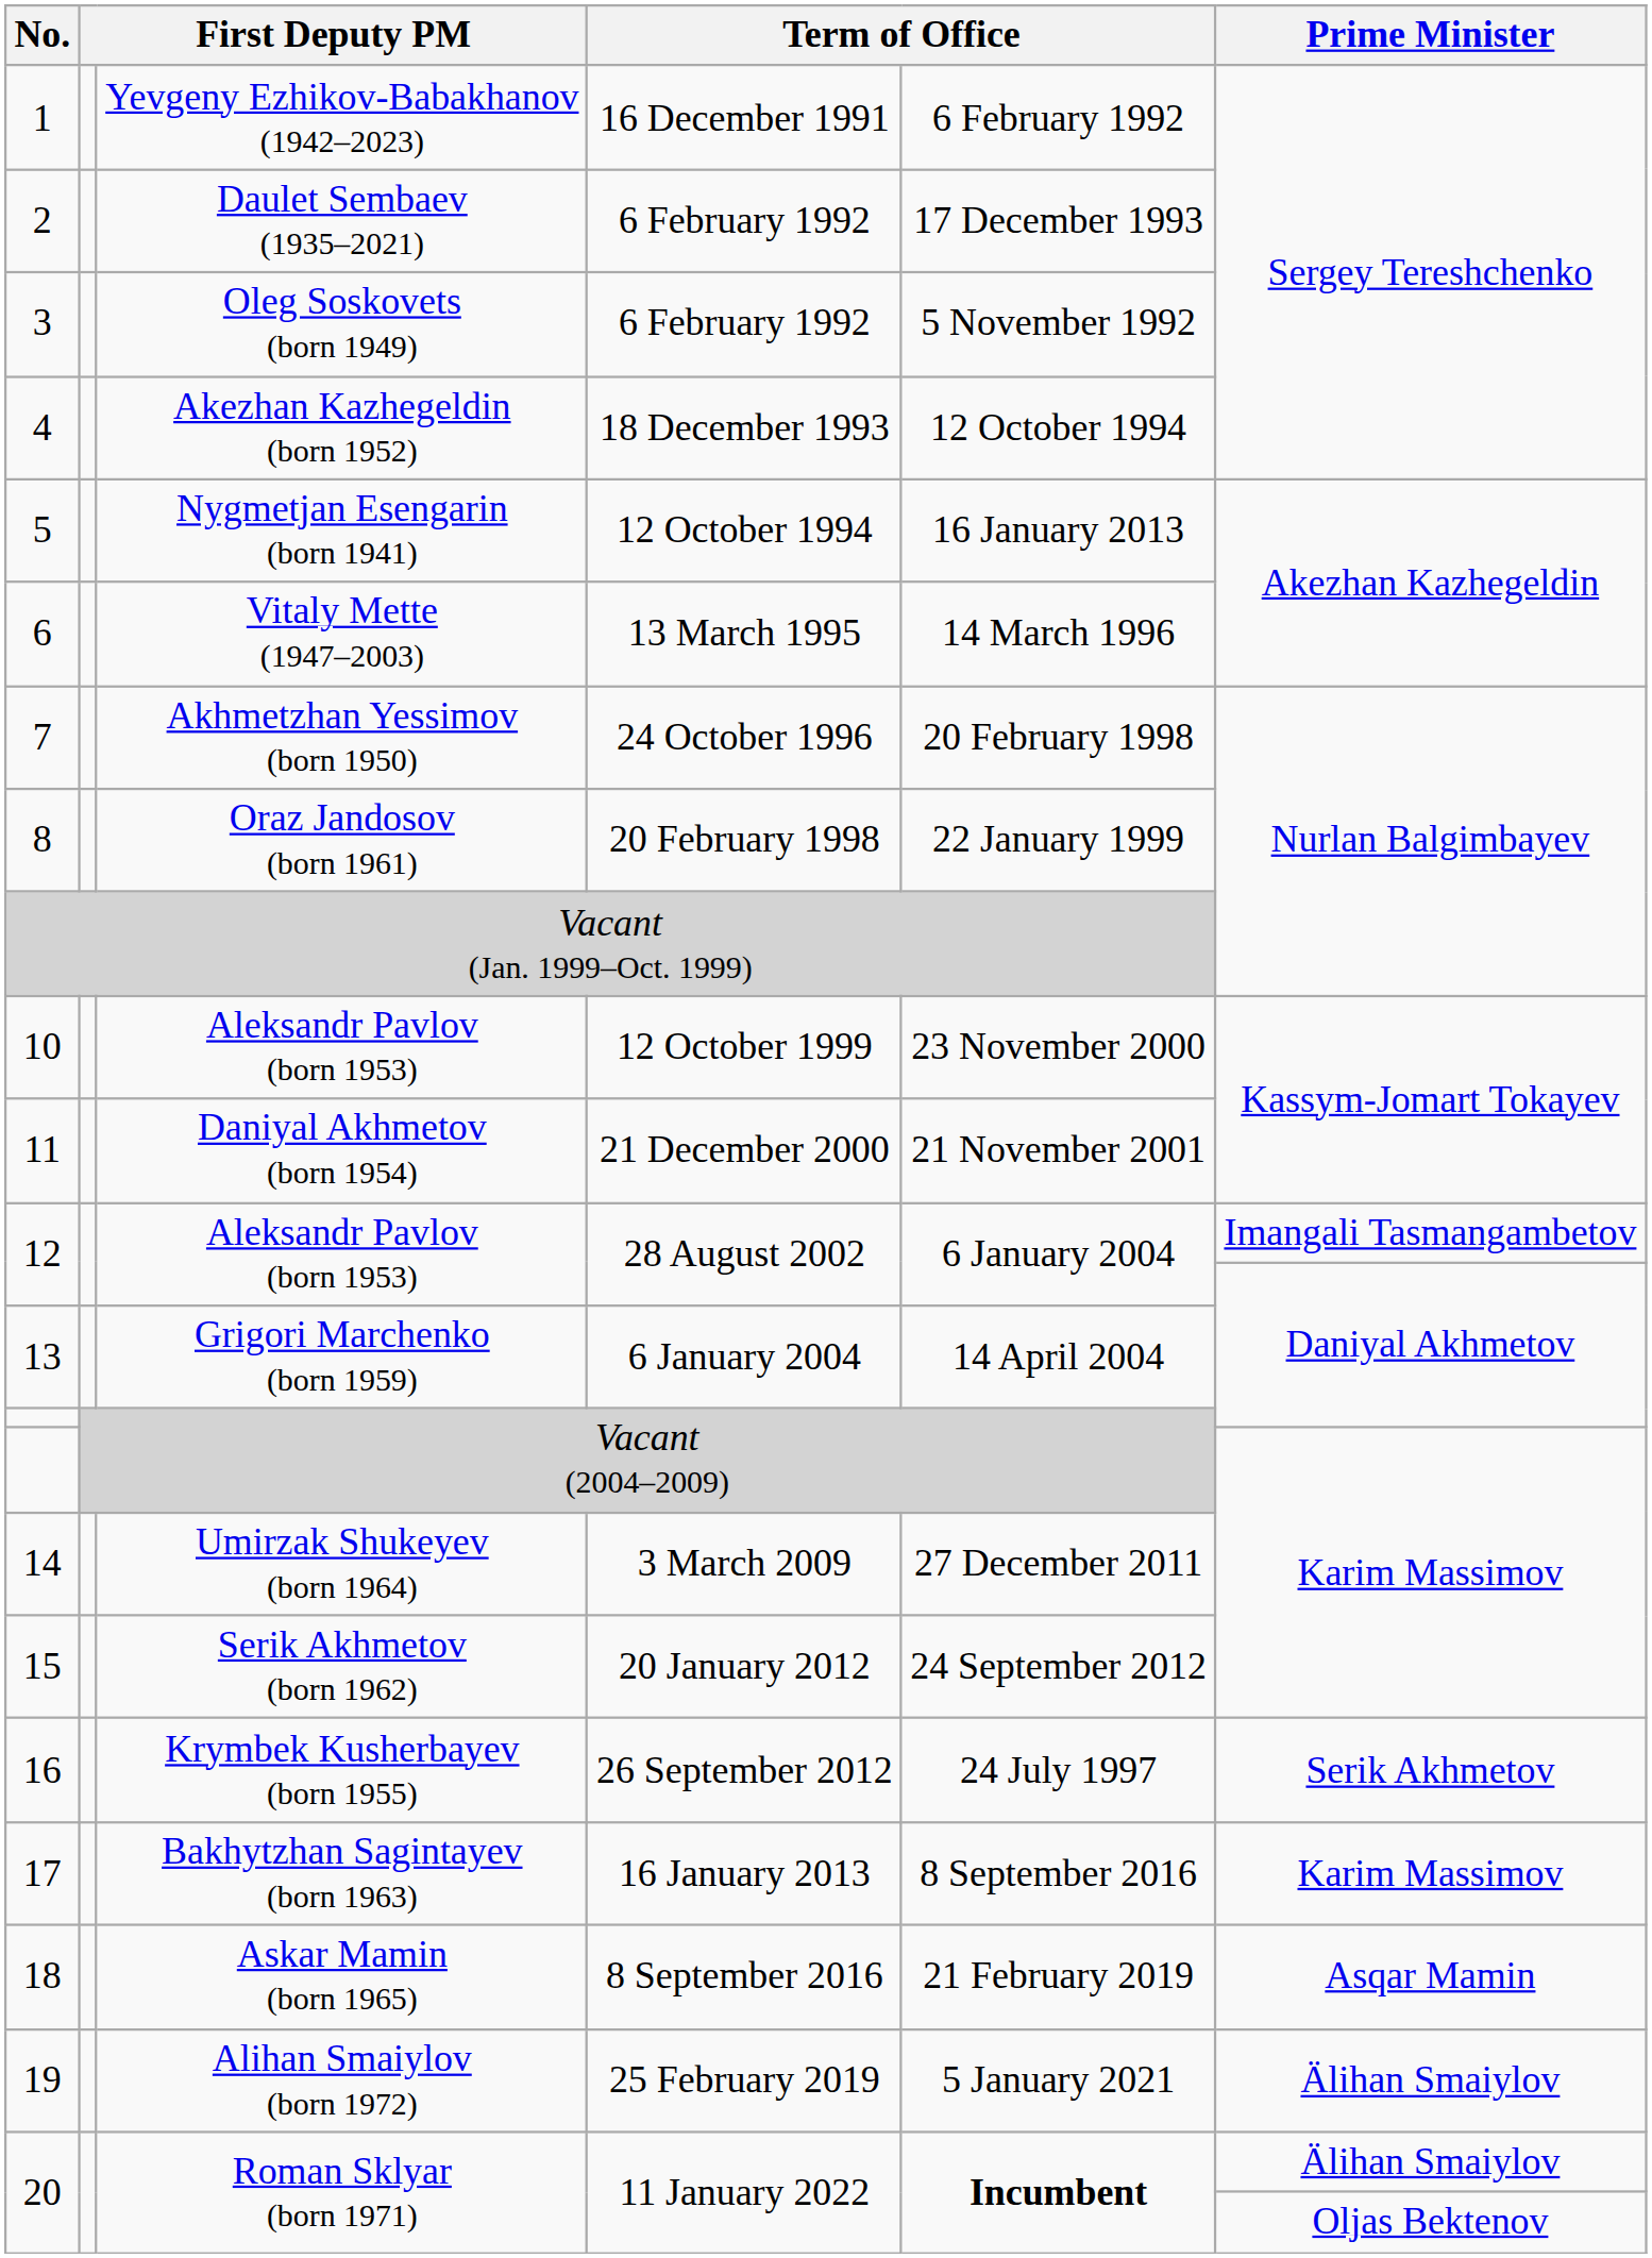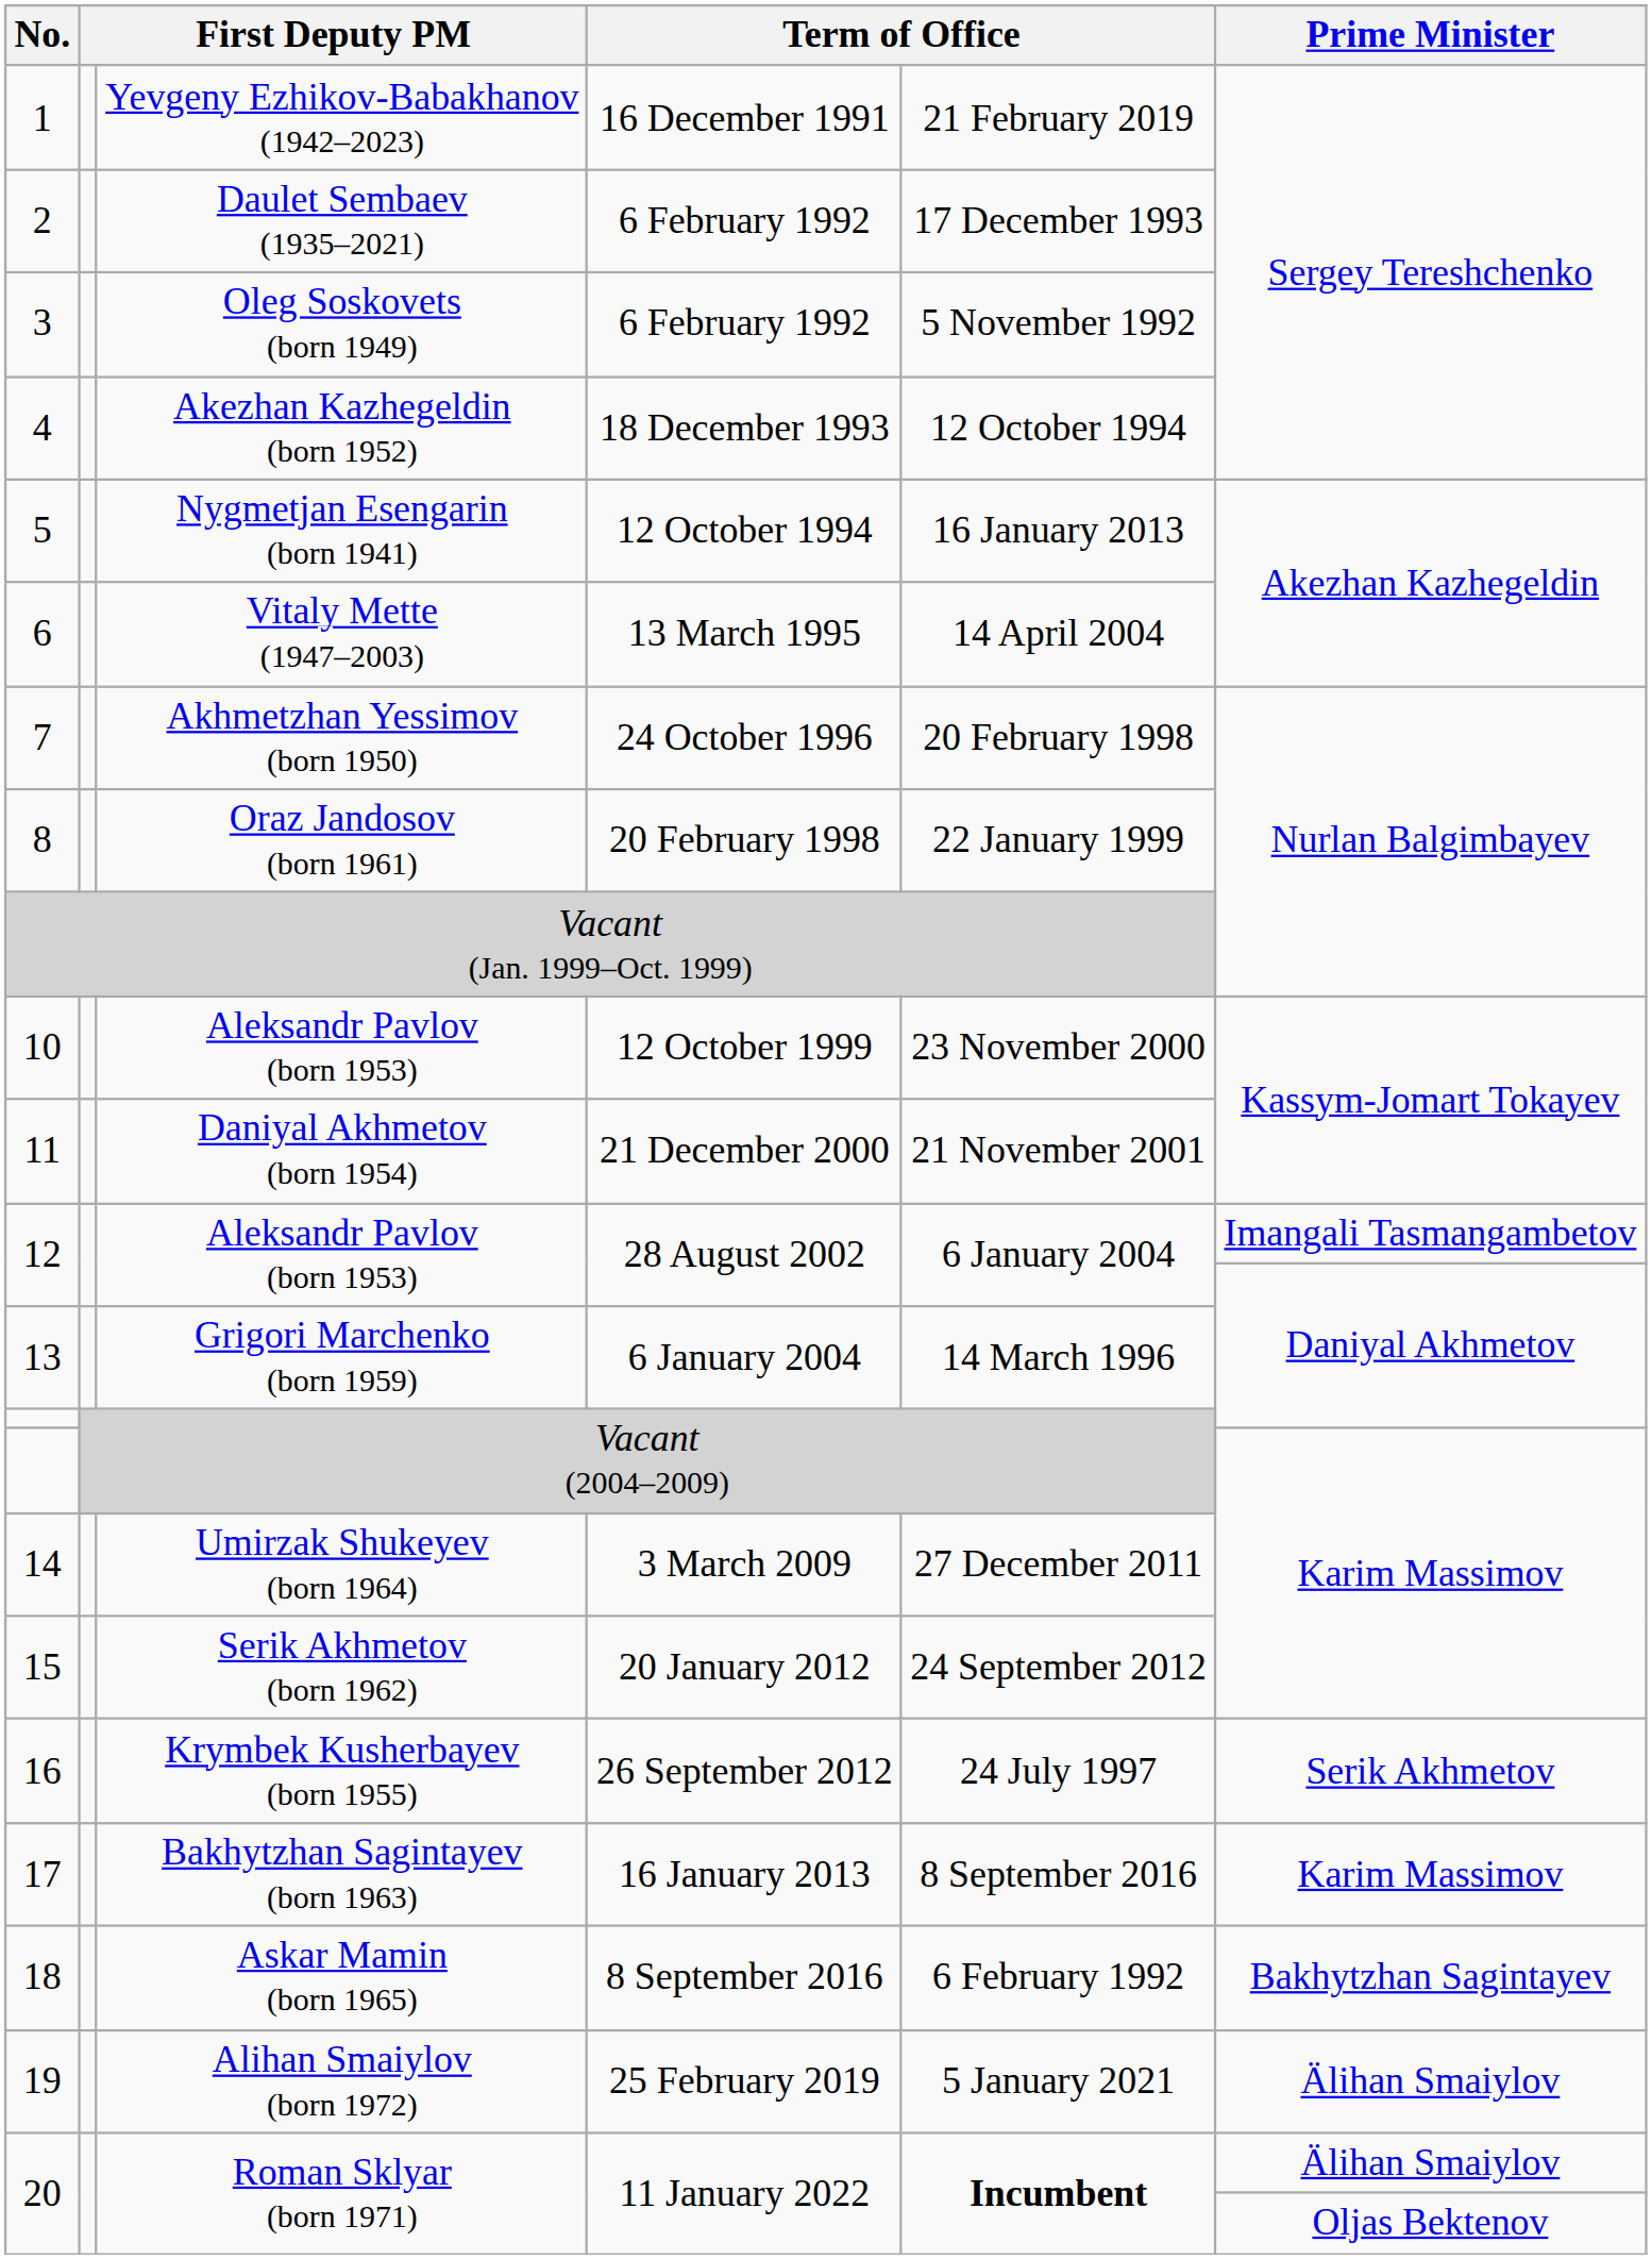1 | column 5: 6 February 1992 -> 21 February 2019
6 | column 5: 14 March 1996 -> 14 April 2004
13 | column 5: 14 April 2004 -> 14 March 1996
18 | column 5: 21 February 2019 -> 6 February 1992
18 | Prime Minister: Asqar Mamin -> Bakhytzhan Sagintayev
